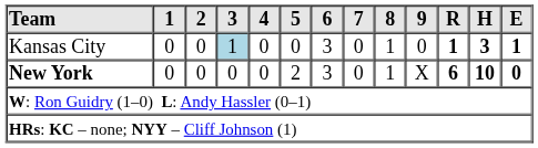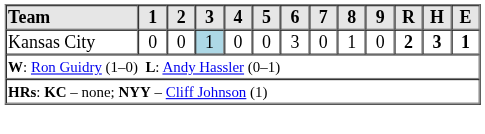Kansas City | R: 1 -> 2
- row: New York | 0 | 0 | 0 | 0 | 2 | 3 | 0 | 1 | X | 6 | 10 | 0
